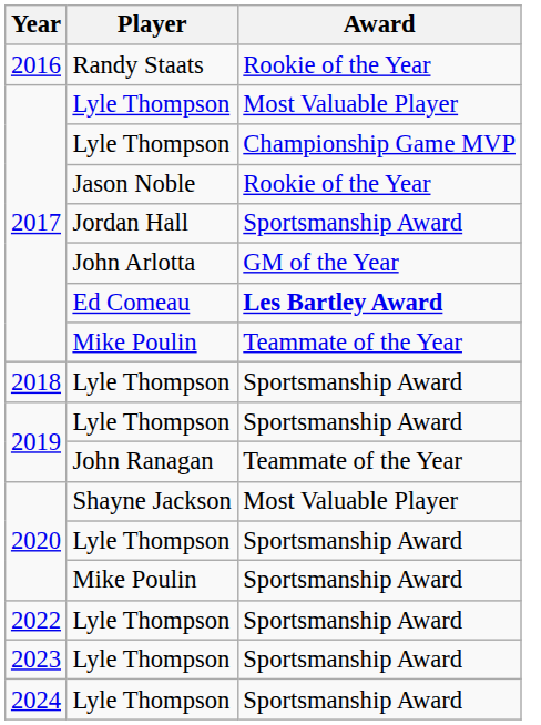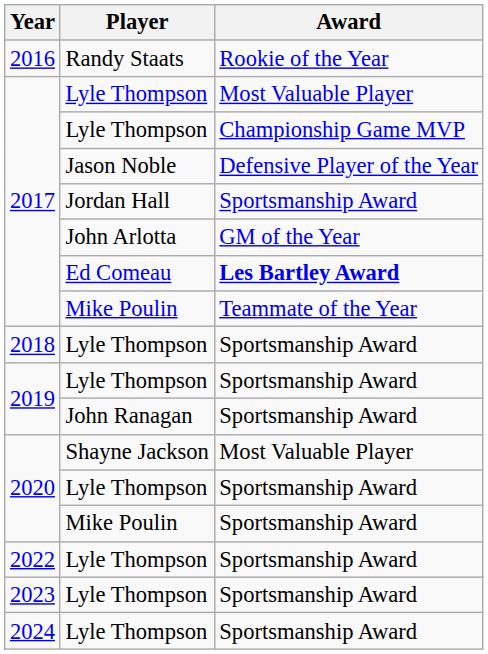Jason Noble | Award: Rookie of the Year -> Defensive Player of the Year
John Ranagan | Award: Teammate of the Year -> Sportsmanship Award
